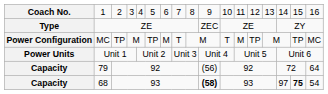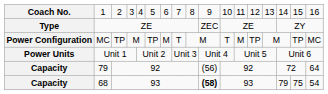68 | column 15: 97 -> 79
68 | column 16: bold -> normal
